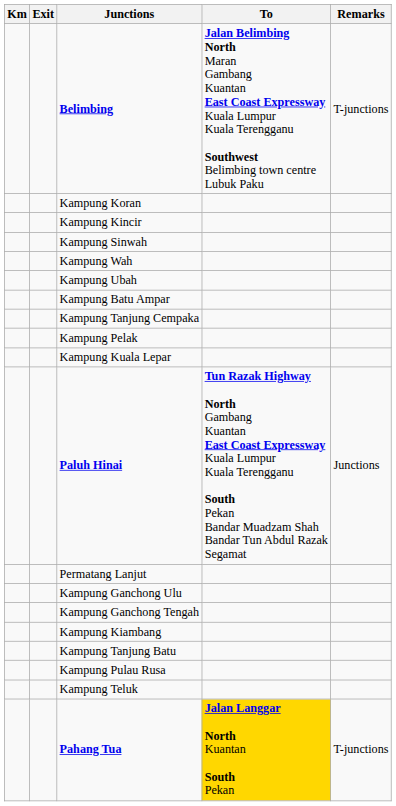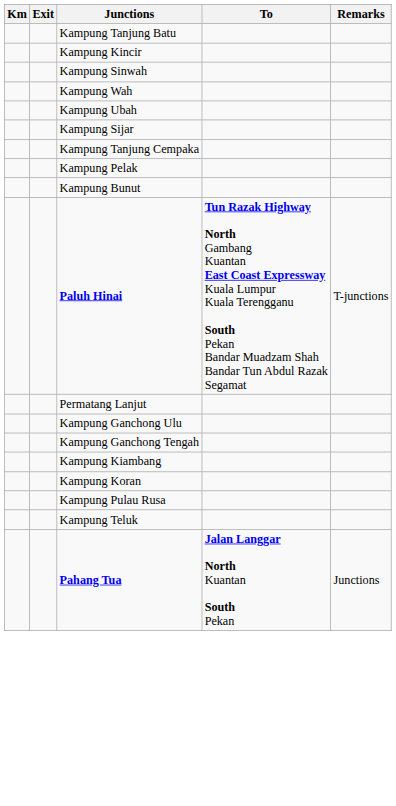- row: Belimbing | Jalan Belimbing North Maran Gambang Kuantan East Coast Expressway Kuala Lumpur Kuala Terengganu Southwest Belimbing town centre Lubuk Paku | T-junctions
rows swapped: Kampung Koran <-> Kampung Tanjung Batu
+ row: Kampung Sijar
- row: Kampung Batu Ampar
+ row: Kampung Bunut
- row: Kampung Kuala Lepar
Paluh Hinai | Remarks: Junctions -> T-junctions
Pahang Tua | To: gold background -> no background
Pahang Tua | Remarks: T-junctions -> Junctions
